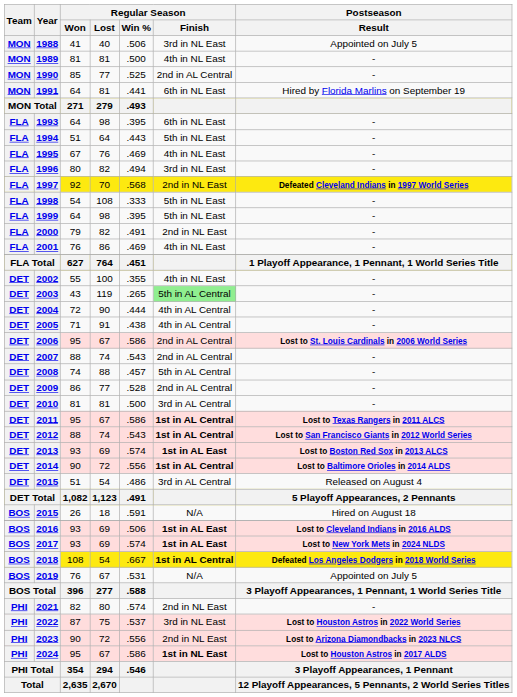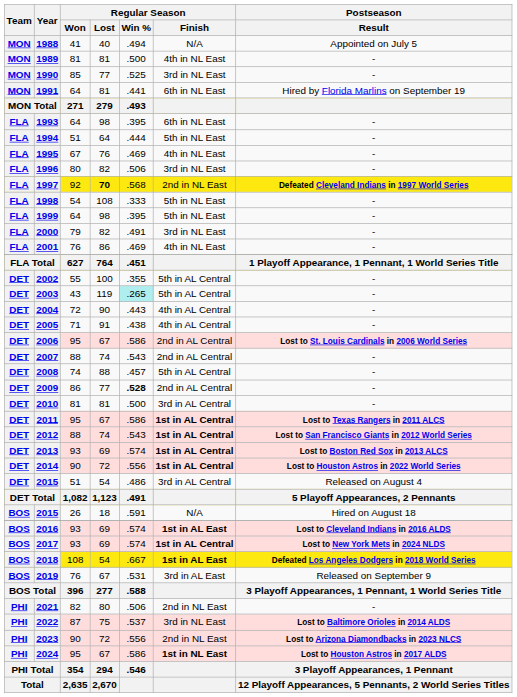1988 | Regular Season / Win %: .506 -> .494
1988 | Regular Season / Finish: 3rd in NL East -> N/A
1990 | Regular Season / Finish: 2nd in AL Central -> 3rd in NL East
1994 | Regular Season / Win %: .443 -> .444
1996 | Regular Season / Win %: .494 -> .506
1997 | Regular Season / Lost: normal -> bold
2000 | Regular Season / Finish: 2nd in NL East -> 3rd in NL East
2002 | Regular Season / Finish: 4th in NL East -> 5th in AL Central
2003 | Regular Season / Win %: no background -> paleturquoise background
2003 | Regular Season / Finish: lightgreen background -> no background
2004 | Regular Season / Win %: .444 -> .443
2009 | Regular Season / Win %: normal -> bold
2013 | Regular Season / Finish: 1st in AL East -> 1st in AL Central
2014 | Postseason / Result: Lost to Baltimore Orioles in 2014 ALDS -> Lost to Houston Astros in 2022 World Series
2016 | Regular Season / Win %: .506 -> .574
2017 | Regular Season / Finish: 1st in AL East -> 1st in AL Central
2018 | Regular Season / Finish: 1st in AL Central -> 1st in AL East
2019 | Regular Season / Finish: N/A -> 3rd in AL East
2019 | Postseason / Result: Appointed on July 5 -> Released on September 9
2021 | Regular Season / Win %: .574 -> .506
2022 | Postseason / Result: Lost to Houston Astros in 2022 World Series -> Lost to Baltimore Orioles in 2014 ALDS
